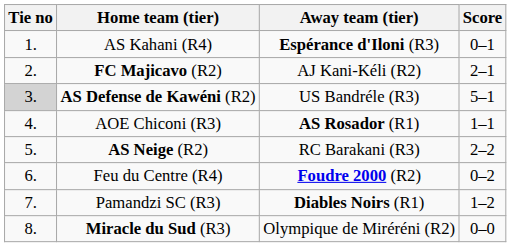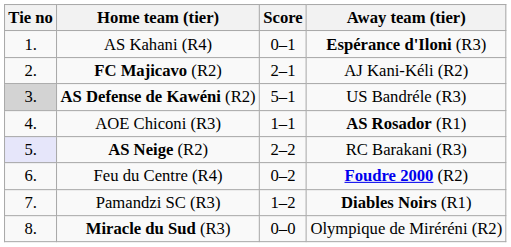columns swapped: Score <-> Away team (tier)
AS Neige (R2) | Tie no: no background -> lavender background
